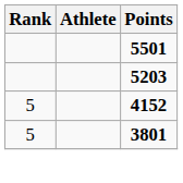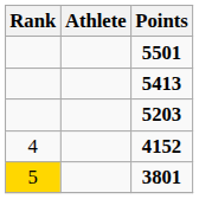+ row: 5413
4152 | Rank: 5 -> 4
3801 | Rank: no background -> gold background
